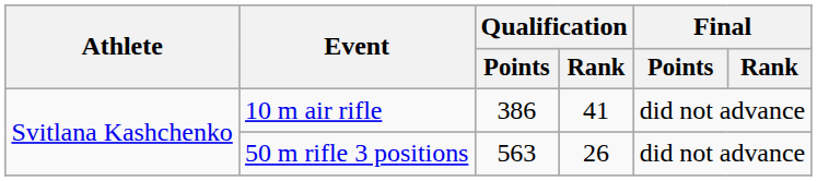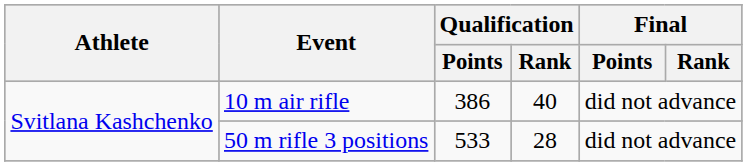10 m air rifle | Qualification / Rank: 41 -> 40
50 m rifle 3 positions | Qualification / Points: 563 -> 533
50 m rifle 3 positions | Qualification / Rank: 26 -> 28
